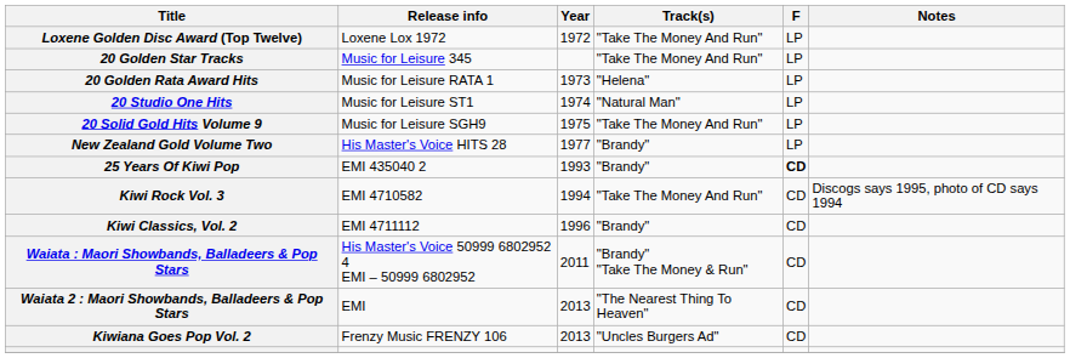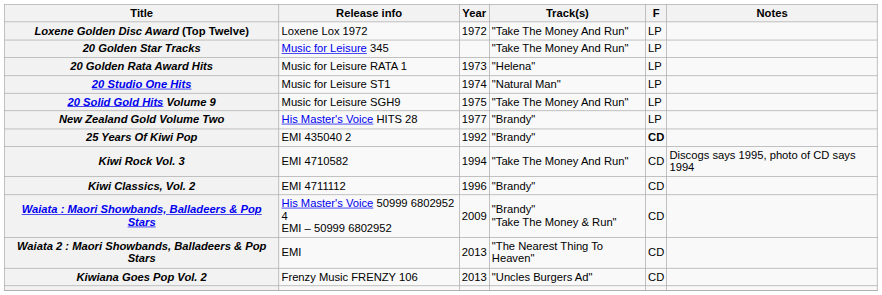25 Years Of Kiwi Pop | Year: 1993 -> 1992
Waiata : Maori Showbands, Balladeers & Pop Stars | Year: 2011 -> 2009
